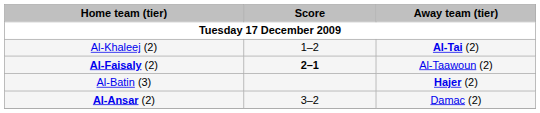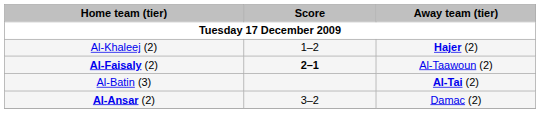Al-Khaleej (2) | Away team (tier): Al-Tai (2) -> Hajer (2)
Al-Batin (3) | Away team (tier): Hajer (2) -> Al-Tai (2)
